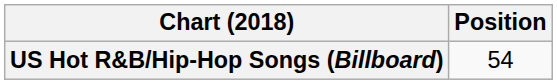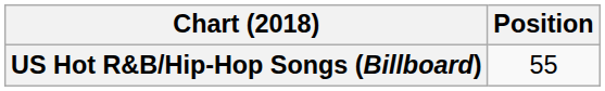US Hot R&B/Hip-Hop Songs (Billboard) | Position: 54 -> 55
